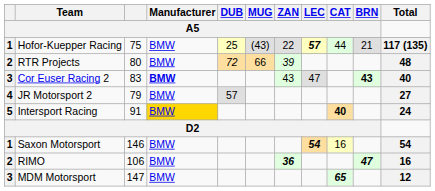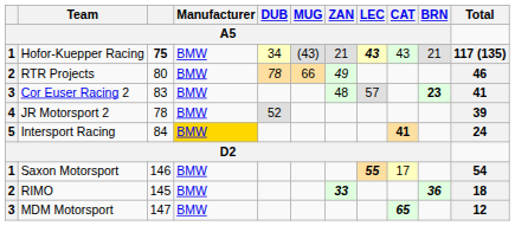Hofor-Kuepper Racing | column 3: normal -> bold
Hofor-Kuepper Racing | DUB / A5: 25 -> 34
Hofor-Kuepper Racing | ZAN / A5: 22 -> 21
Hofor-Kuepper Racing | LEC / A5: 57 -> 43
Hofor-Kuepper Racing | CAT / A5: 44 -> 43
RTR Projects | DUB / A5: 72 -> 78
RTR Projects | ZAN / A5: 39 -> 49
RTR Projects | Total: 48 -> 46
Cor Euser Racing 2 | Manufacturer / A5: bold -> normal
Cor Euser Racing 2 | ZAN / A5: 43 -> 48
Cor Euser Racing 2 | LEC / A5: 47 -> 57
Cor Euser Racing 2 | BRN / A5: 43 -> 23
Cor Euser Racing 2 | Total: 40 -> 41
JR Motorsport 2 | column 3: 79 -> 78
JR Motorsport 2 | DUB / A5: 57 -> 52
JR Motorsport 2 | Total: 27 -> 39
Intersport Racing | column 3: 91 -> 84
Intersport Racing | CAT / A5: 40 -> 41
Saxon Motorsport | LEC / A5: 54 -> 55
Saxon Motorsport | CAT / A5: 16 -> 17
RIMO | column 3: 106 -> 145
RIMO | ZAN / A5: 36 -> 33
RIMO | BRN / A5: 47 -> 36
RIMO | Total: 16 -> 18
